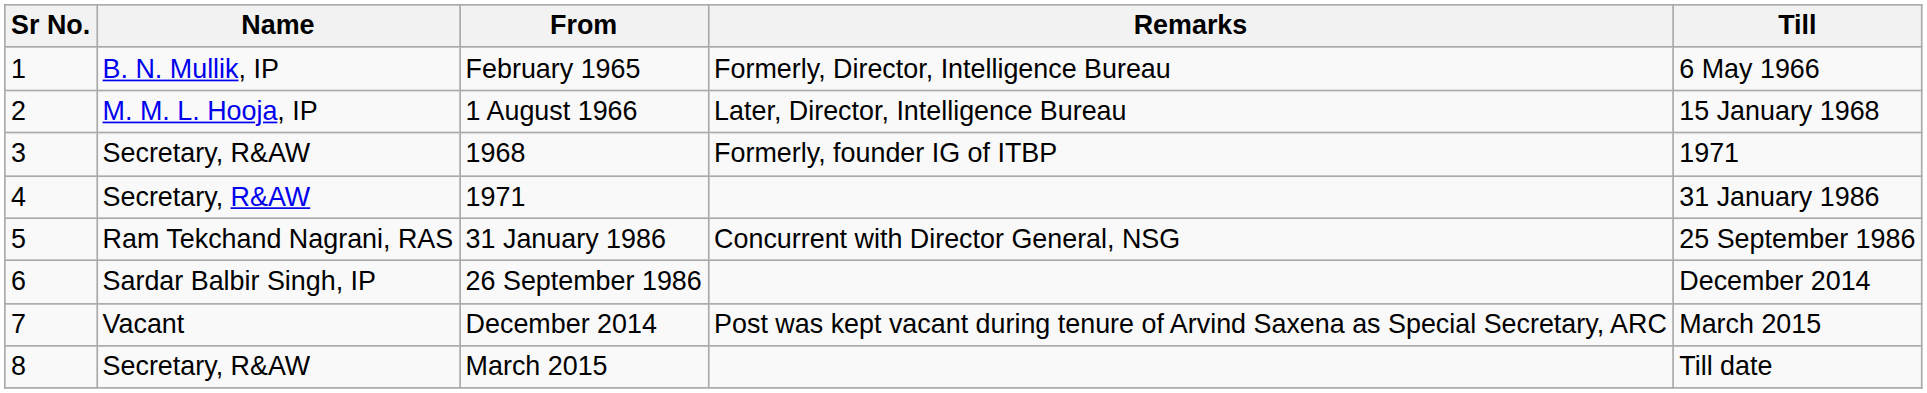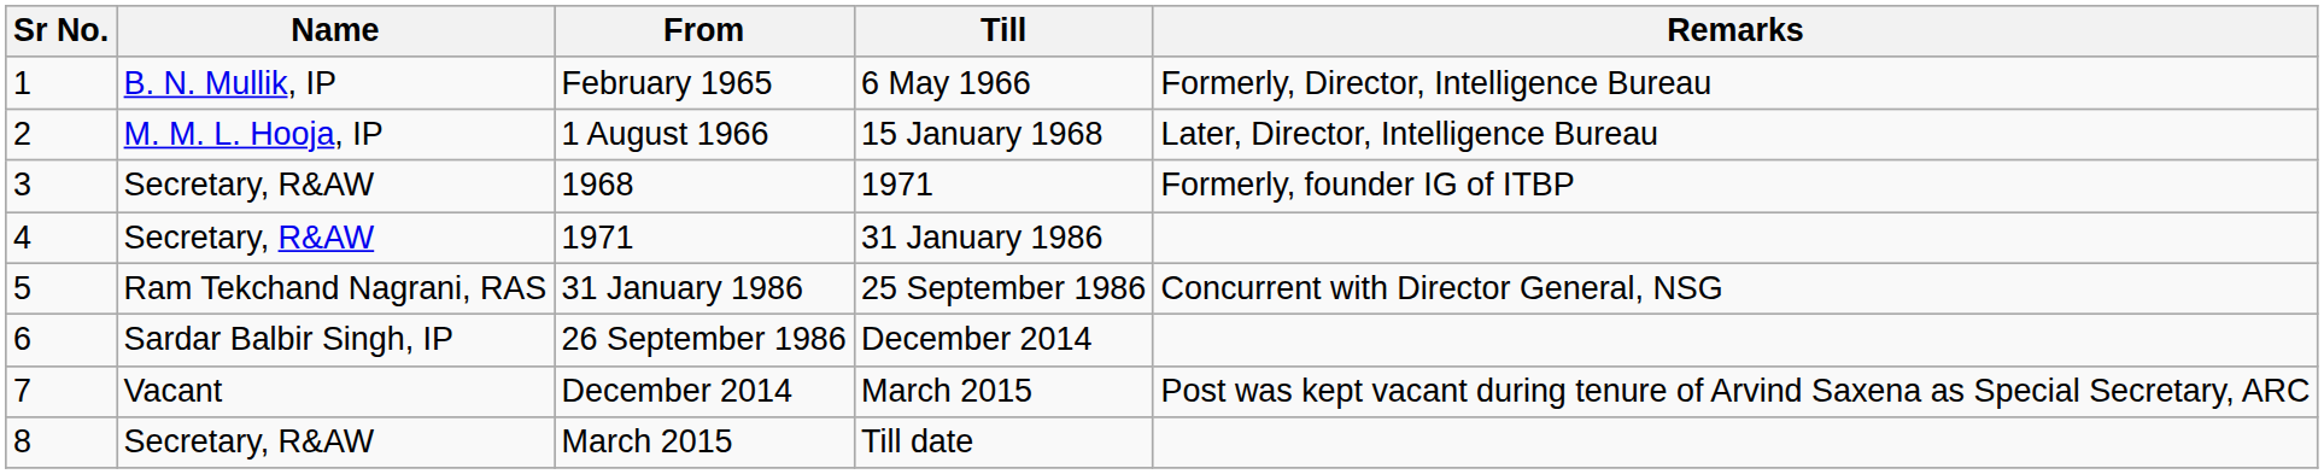columns swapped: Till <-> Remarks
